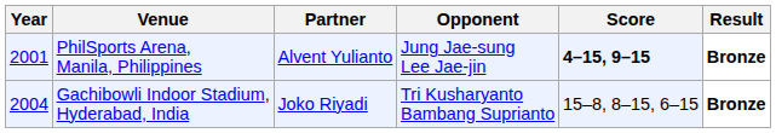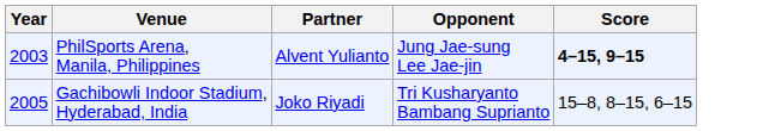- column: Result | Bronze | Bronze
PhilSports Arena, Manila, Philippines | Year: 2001 -> 2003
Gachibowli Indoor Stadium, Hyderabad, India | Year: 2004 -> 2005
